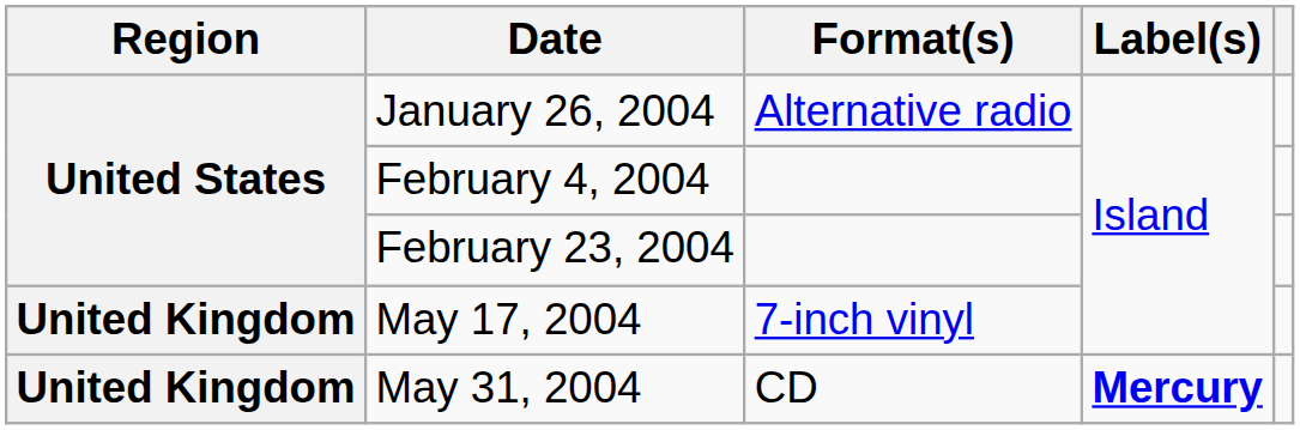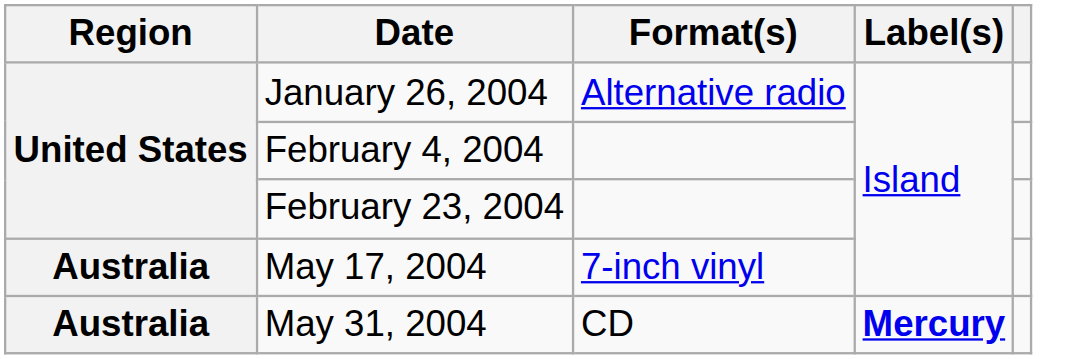May 17, 2004 | Region: United Kingdom -> Australia
May 31, 2004 | Region: United Kingdom -> Australia
